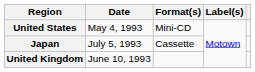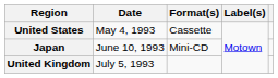United States | Format(s): Mini-CD -> Cassette
Japan | Date: July 5, 1993 -> June 10, 1993
Japan | Format(s): Cassette -> Mini-CD
United Kingdom | Date: June 10, 1993 -> July 5, 1993
